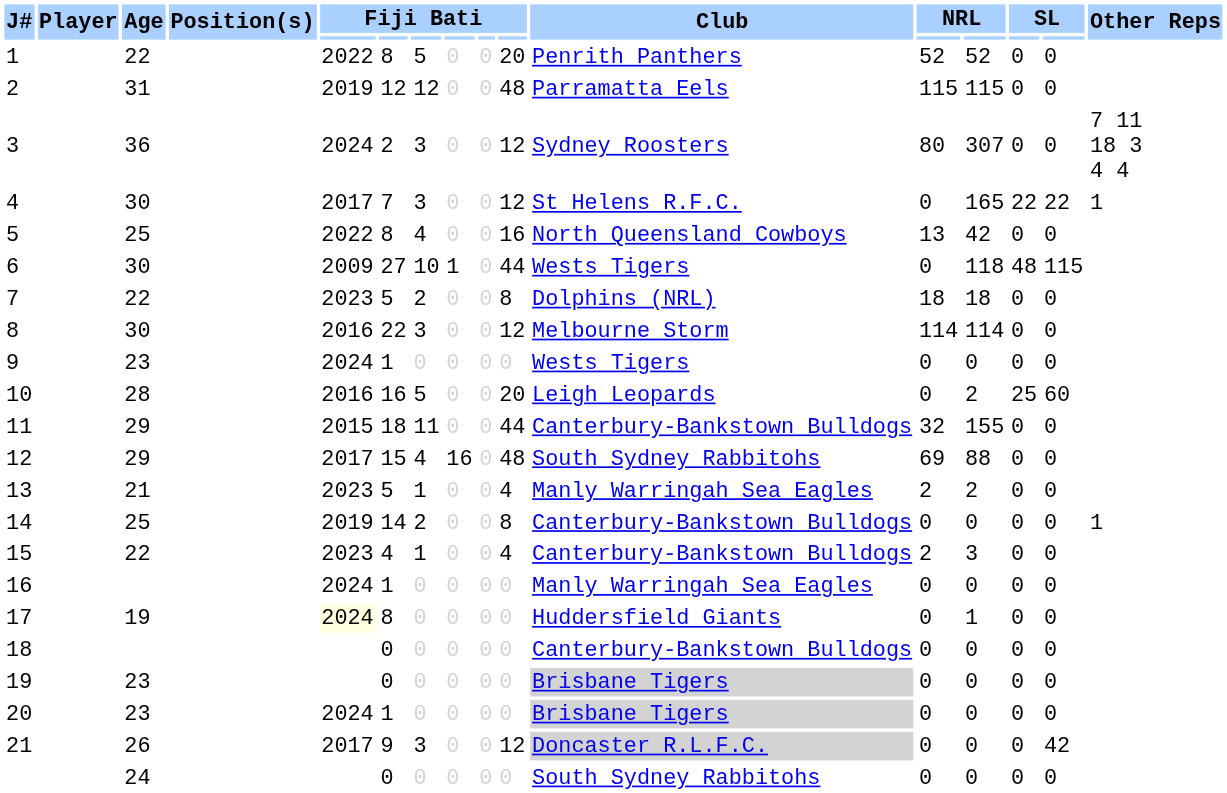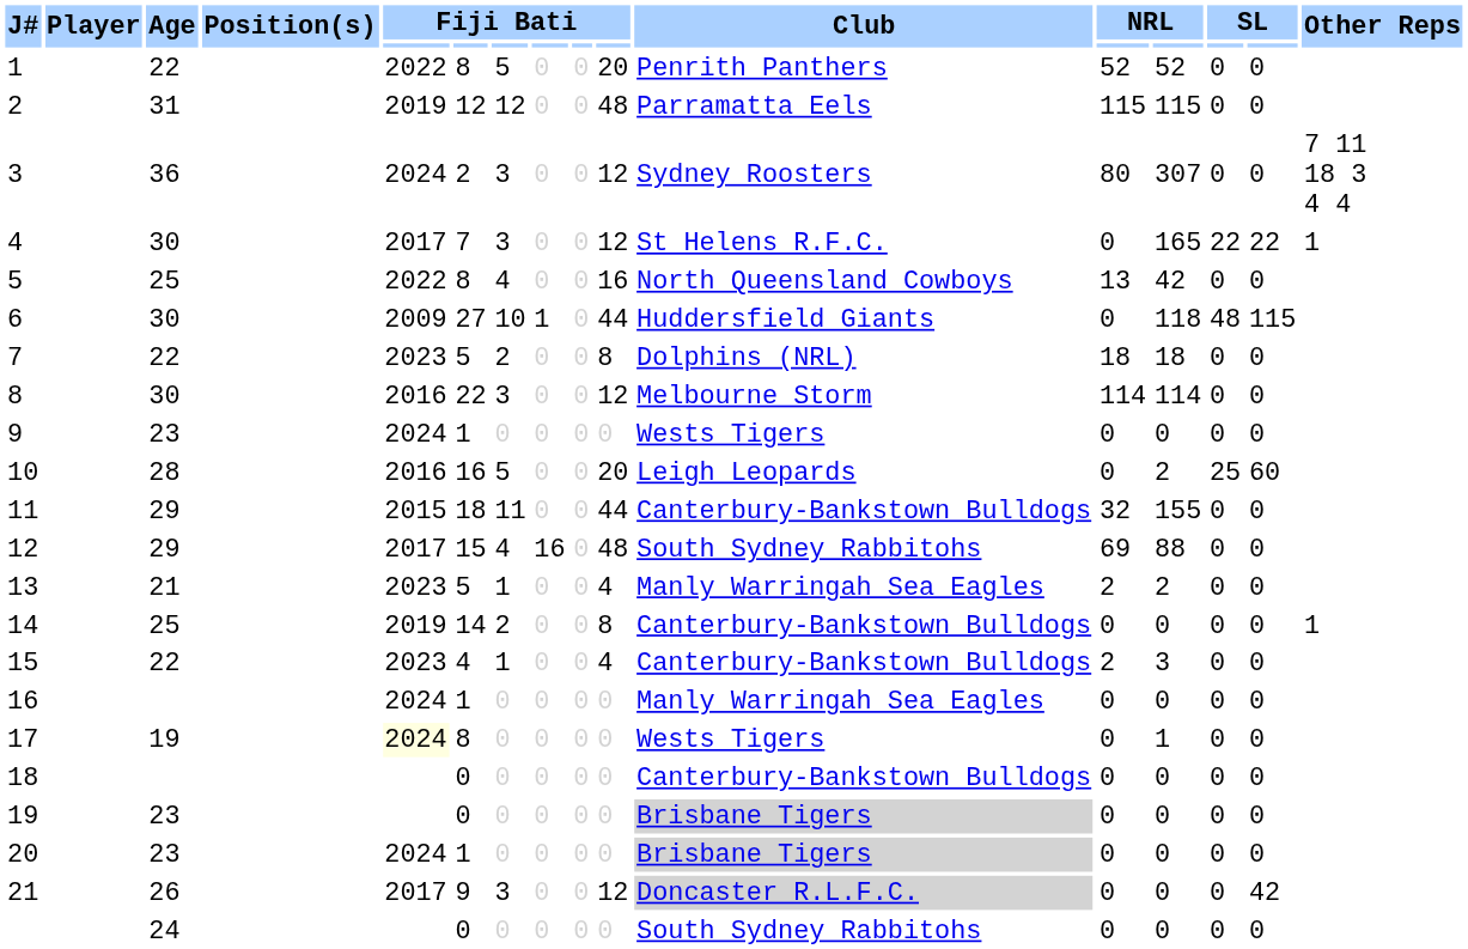6 | Club: Wests Tigers -> Huddersfield Giants
17 | Club: Huddersfield Giants -> Wests Tigers
